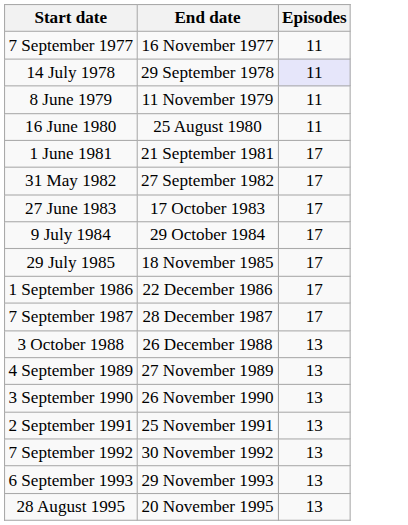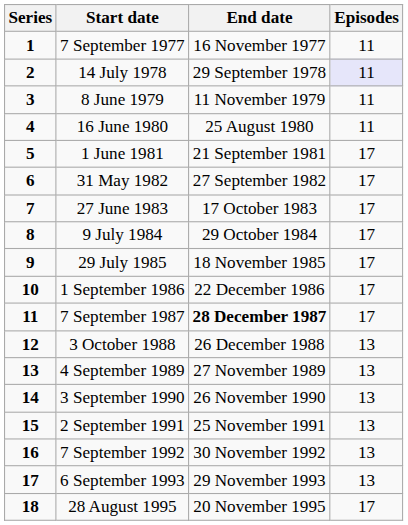+ column: Series | 1 | 2 | 3 | 4 | 5 | 6 | 7 | 8 | 9 | 10 | 11 | 12 | 13 | 14 | 15 | 16 | 17 | 18
7 September 1987 | End date: normal -> bold
28 August 1995 | Episodes: 13 -> 17
